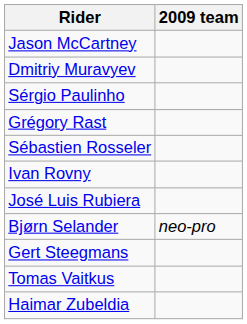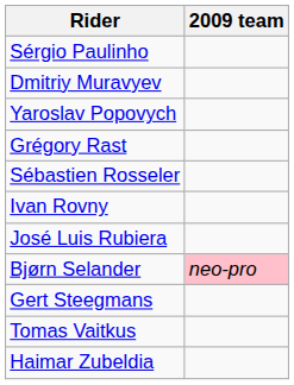- row: Jason McCartney
rows swapped: Dmitriy Muravyev <-> Sérgio Paulinho
+ row: Yaroslav Popovych
Bjørn Selander | 2009 team: no background -> pink background
